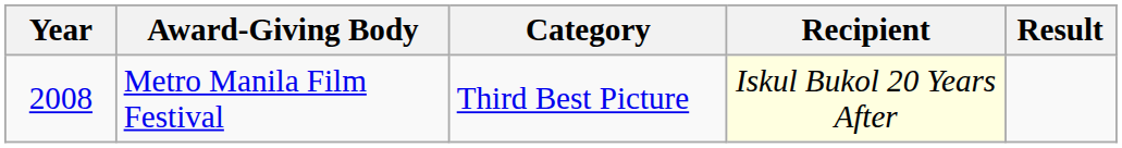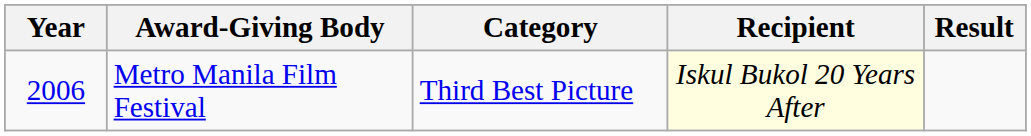Metro Manila Film Festival | Year: 2008 -> 2006
